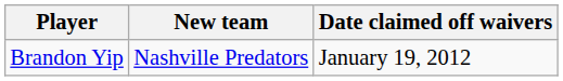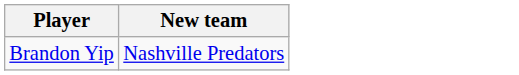- column: Date claimed off waivers | January 19, 2012
